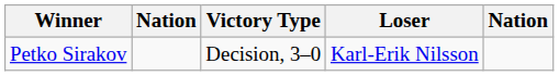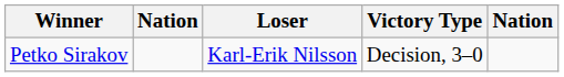columns swapped: Victory Type <-> Loser
